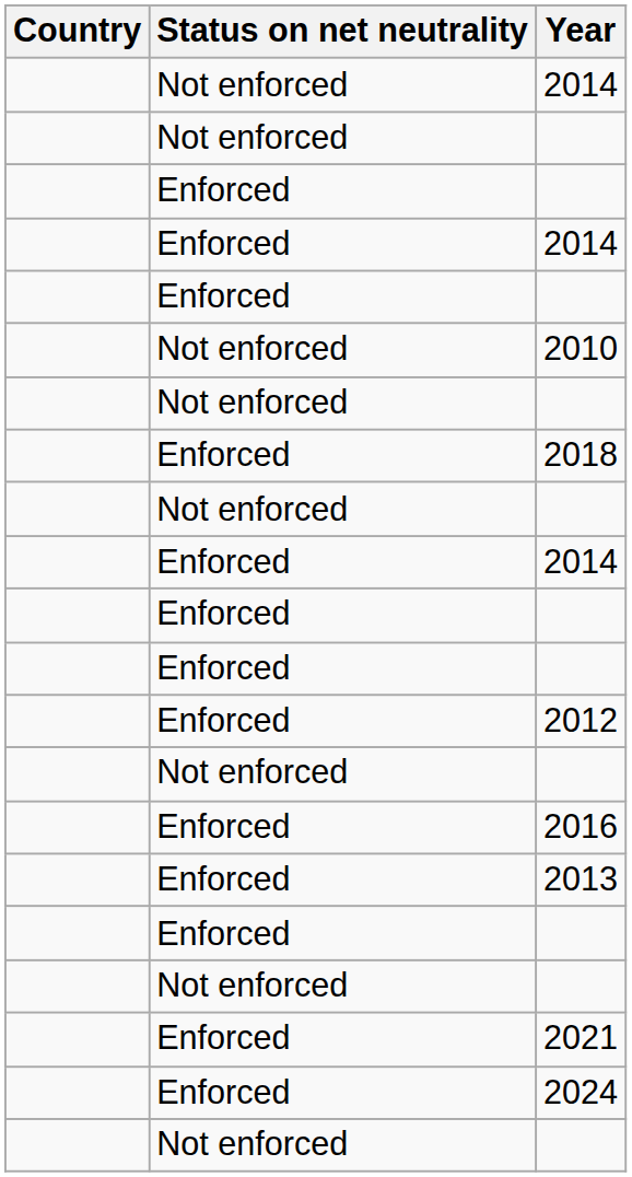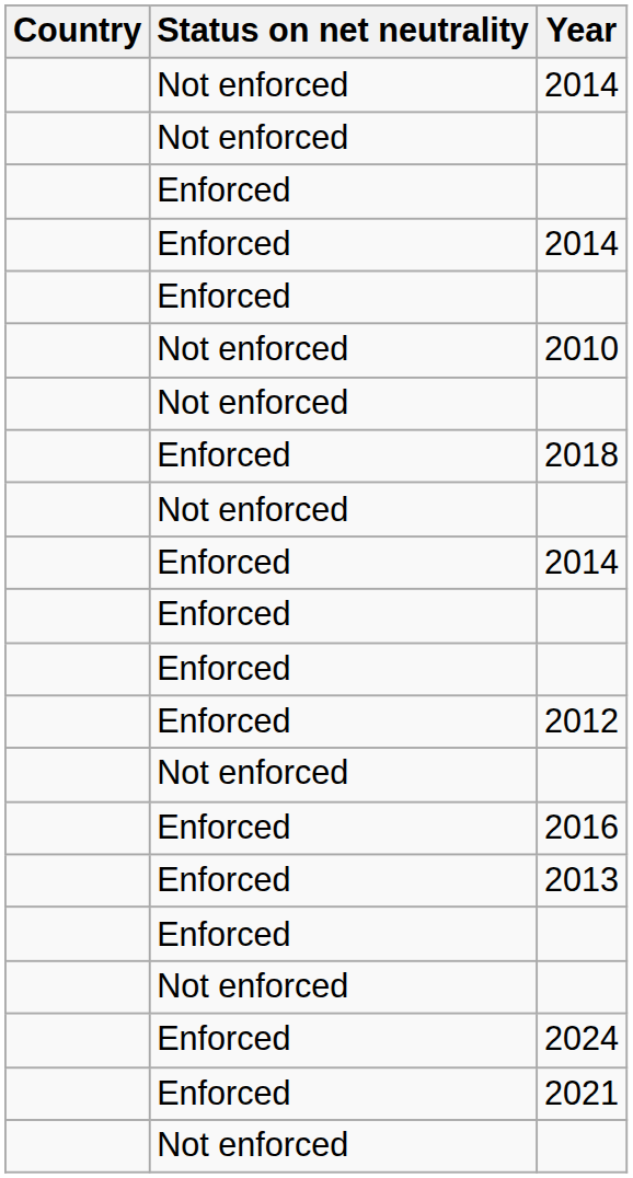rows swapped: 2021 <-> 2024
